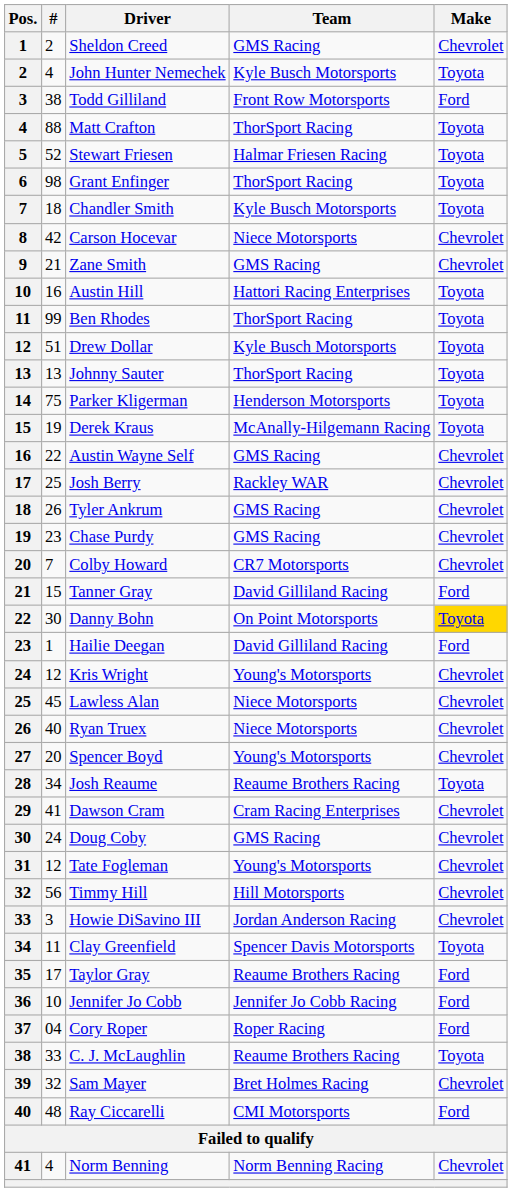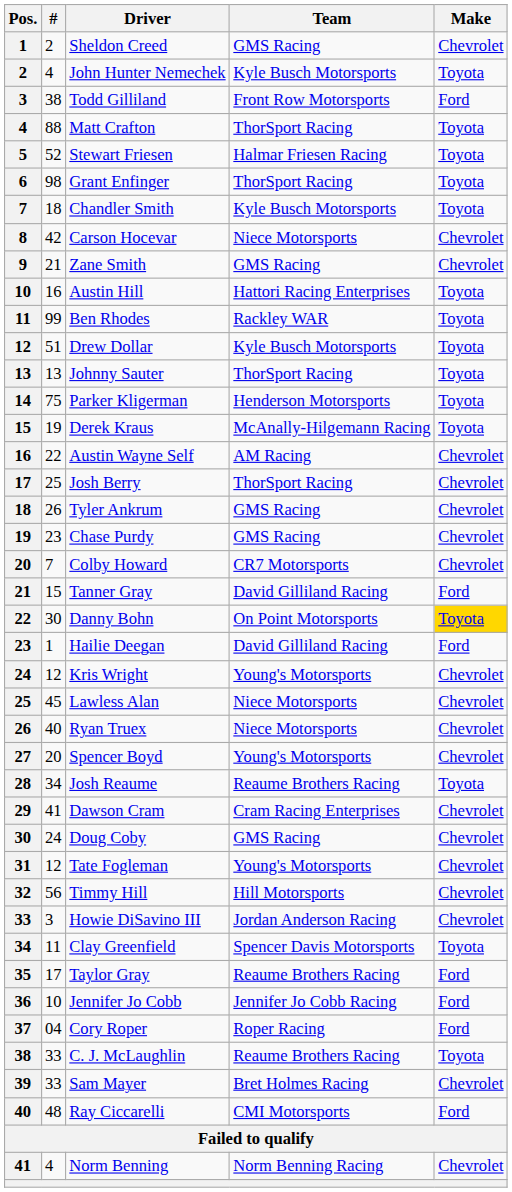Ben Rhodes | Team: ThorSport Racing -> Rackley WAR
Austin Wayne Self | Team: GMS Racing -> AM Racing
Josh Berry | Team: Rackley WAR -> ThorSport Racing
Sam Mayer | #: 32 -> 33
